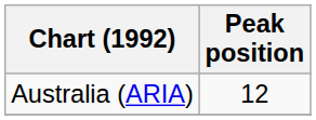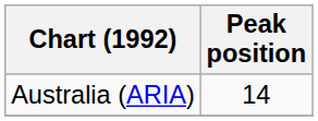Australia (ARIA) | Peak position: 12 -> 14
